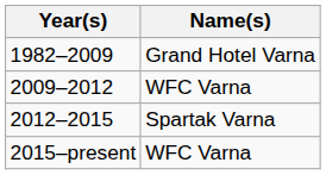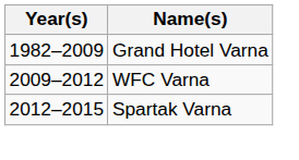- row: 2015–present | WFC Varna
